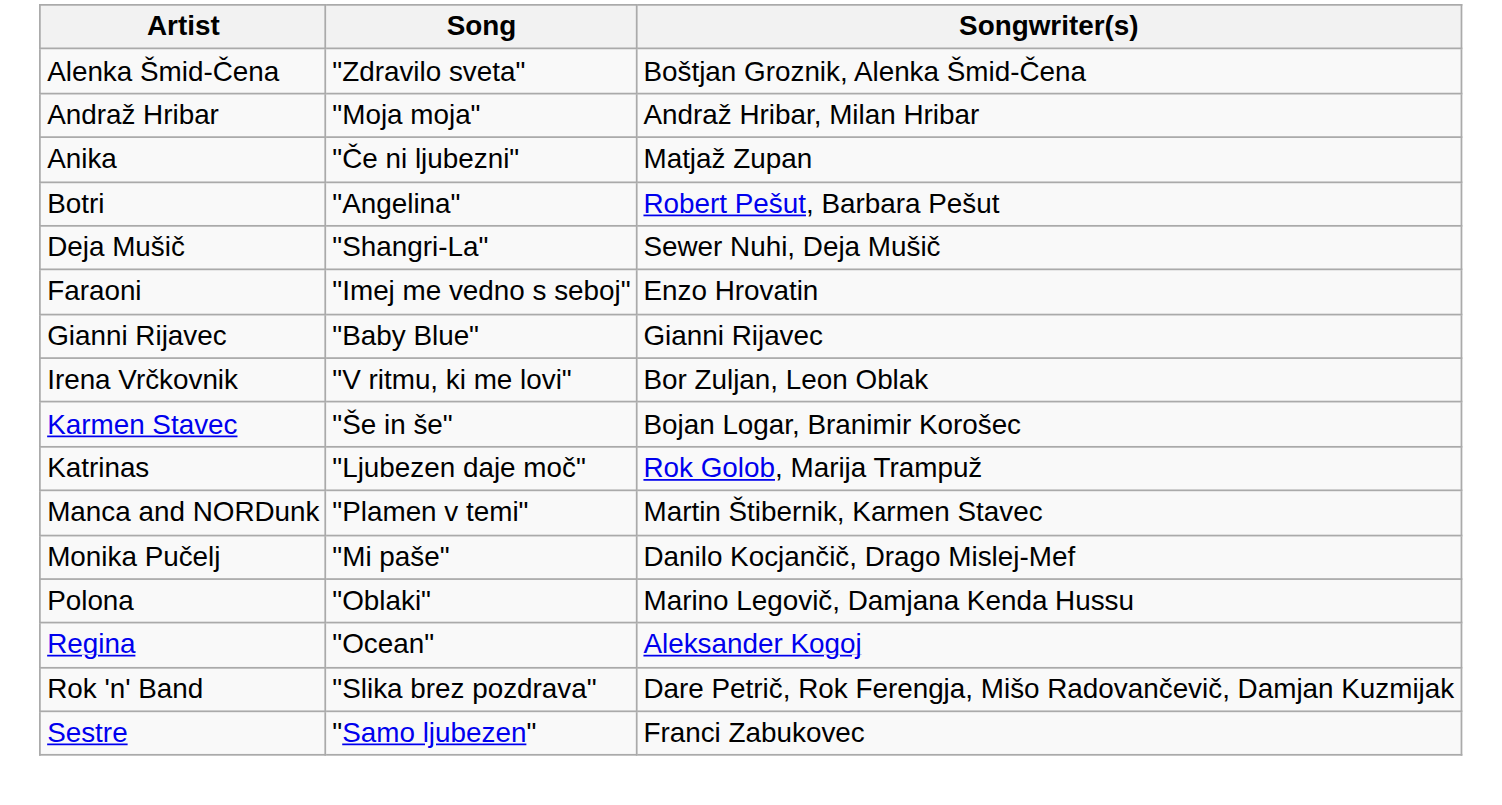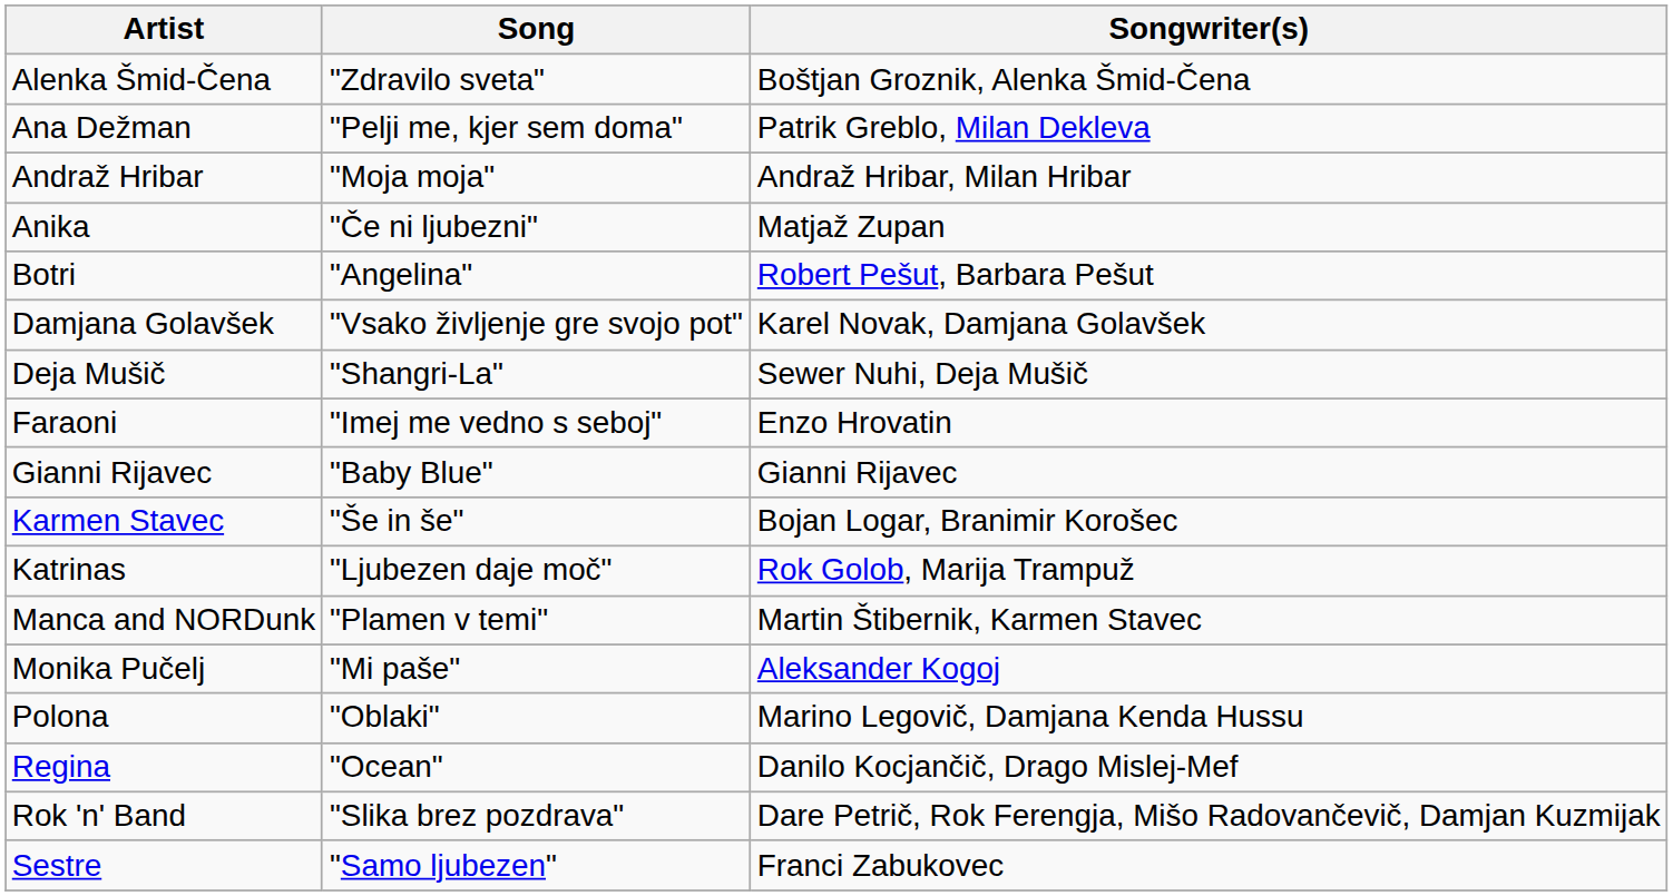+ row: Ana Dežman | "Pelji me, kjer sem doma" | Patrik Greblo, Milan Dekleva
+ row: Damjana Golavšek | "Vsako življenje gre svojo pot" | Karel Novak, Damjana Golavšek
- row: Irena Vrčkovnik | "V ritmu, ki me lovi" | Bor Zuljan, Leon Oblak
Monika Pučelj | Songwriter(s): Danilo Kocjančič, Drago Mislej-Mef -> Aleksander Kogoj
Regina | Songwriter(s): Aleksander Kogoj -> Danilo Kocjančič, Drago Mislej-Mef
